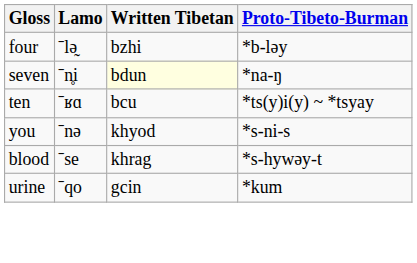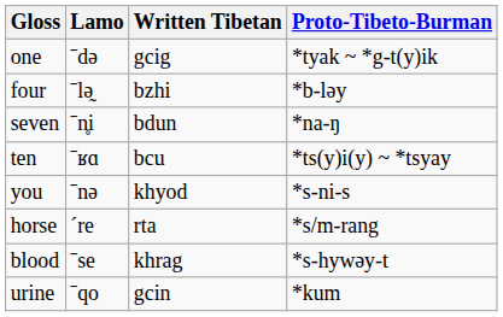+ row: one | ˉdə | gcig | *tyak ~ *g-t(y)ik
seven | Written Tibetan: lightyellow background -> no background
+ row: horse | ˊre | rta | *s/m-rang
